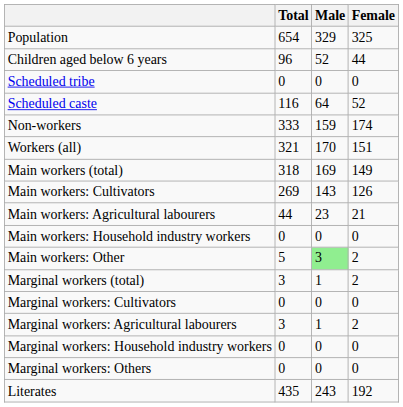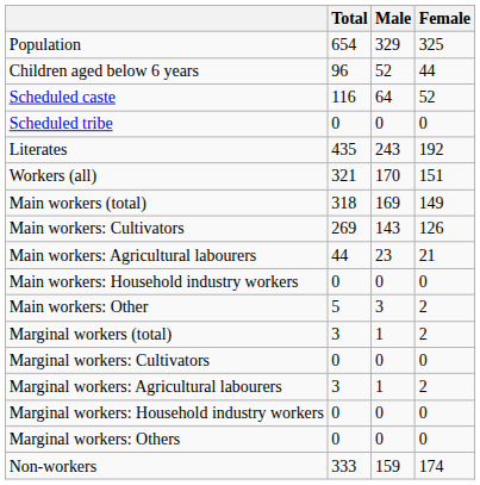rows swapped: Scheduled caste <-> Scheduled tribe
rows swapped: Literates <-> Non-workers
Main workers: Other | Male: lightgreen background -> no background
